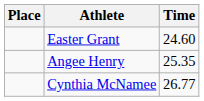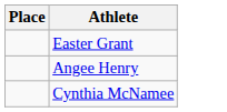- column: Time | 24.60 | 25.35 | 26.77
